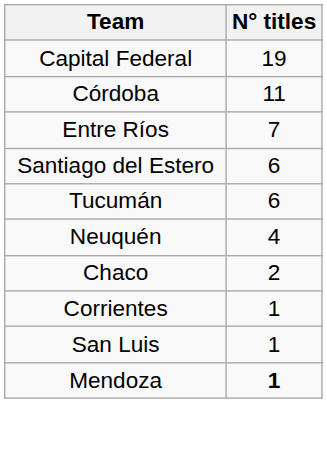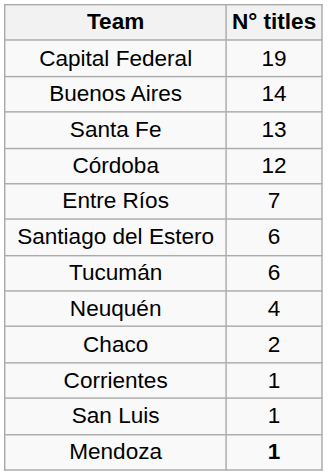+ row: Buenos Aires | 14
+ row: Santa Fe | 13
Córdoba | N° titles: 11 -> 12
